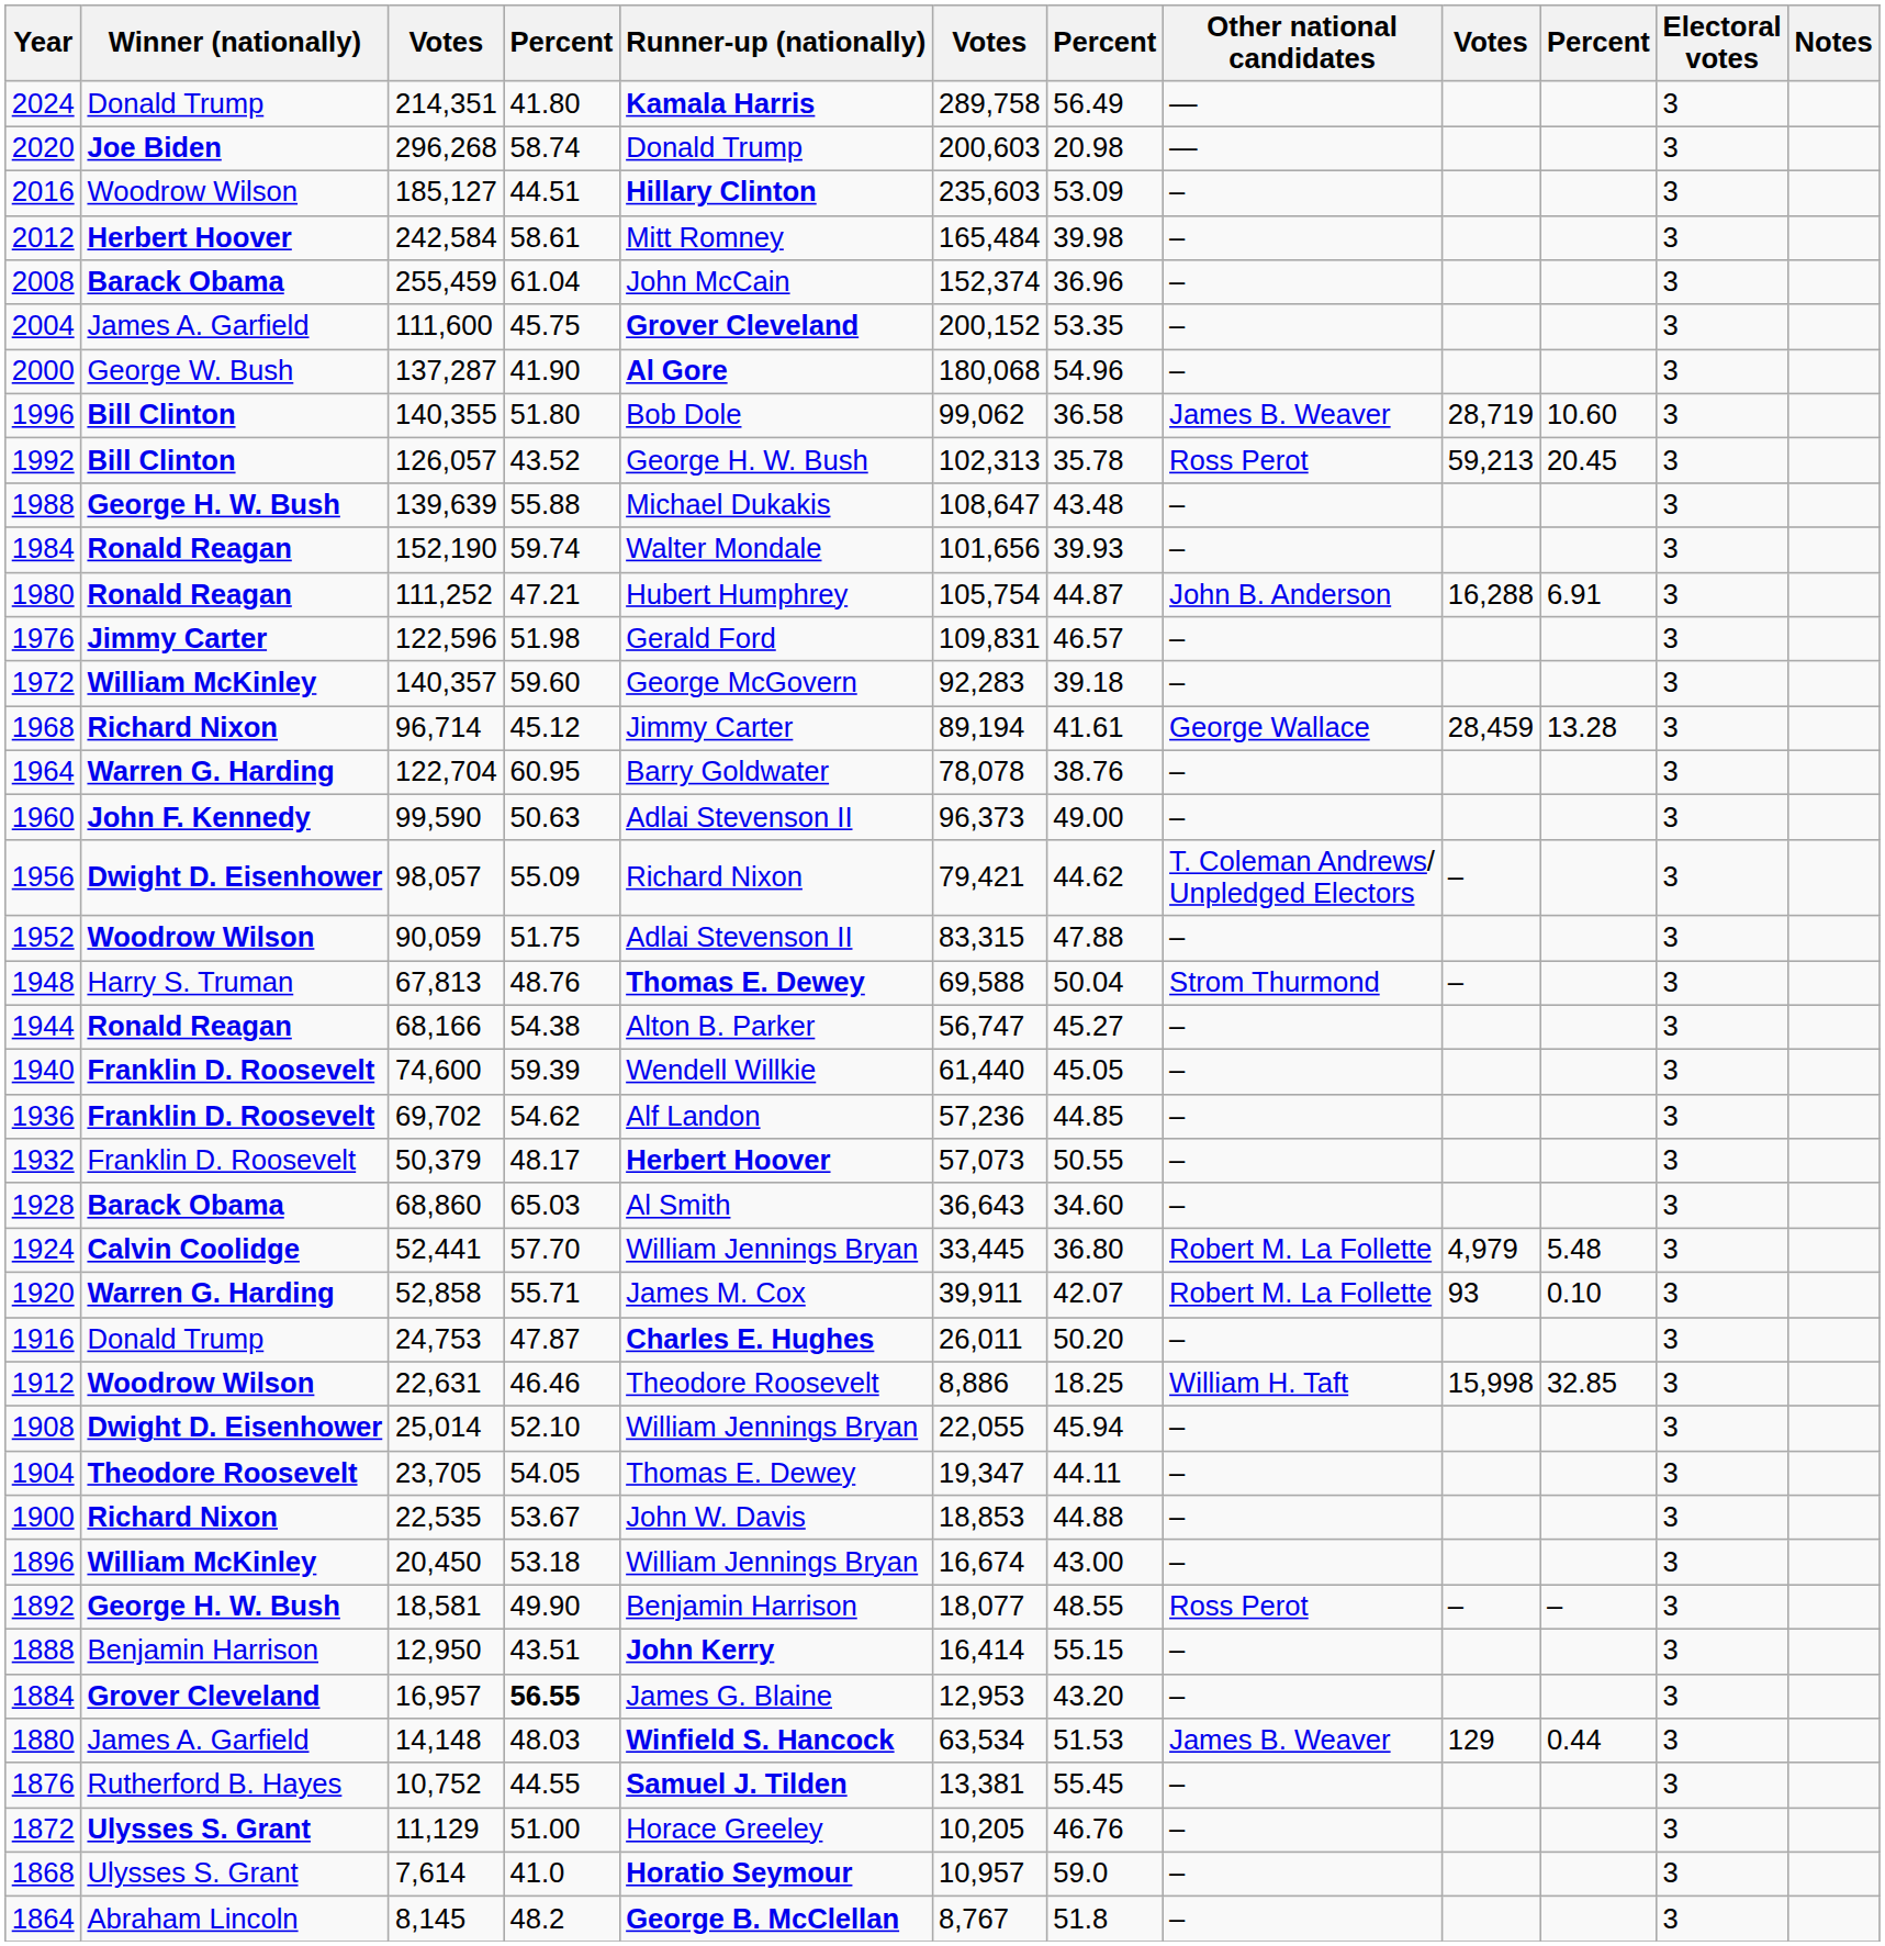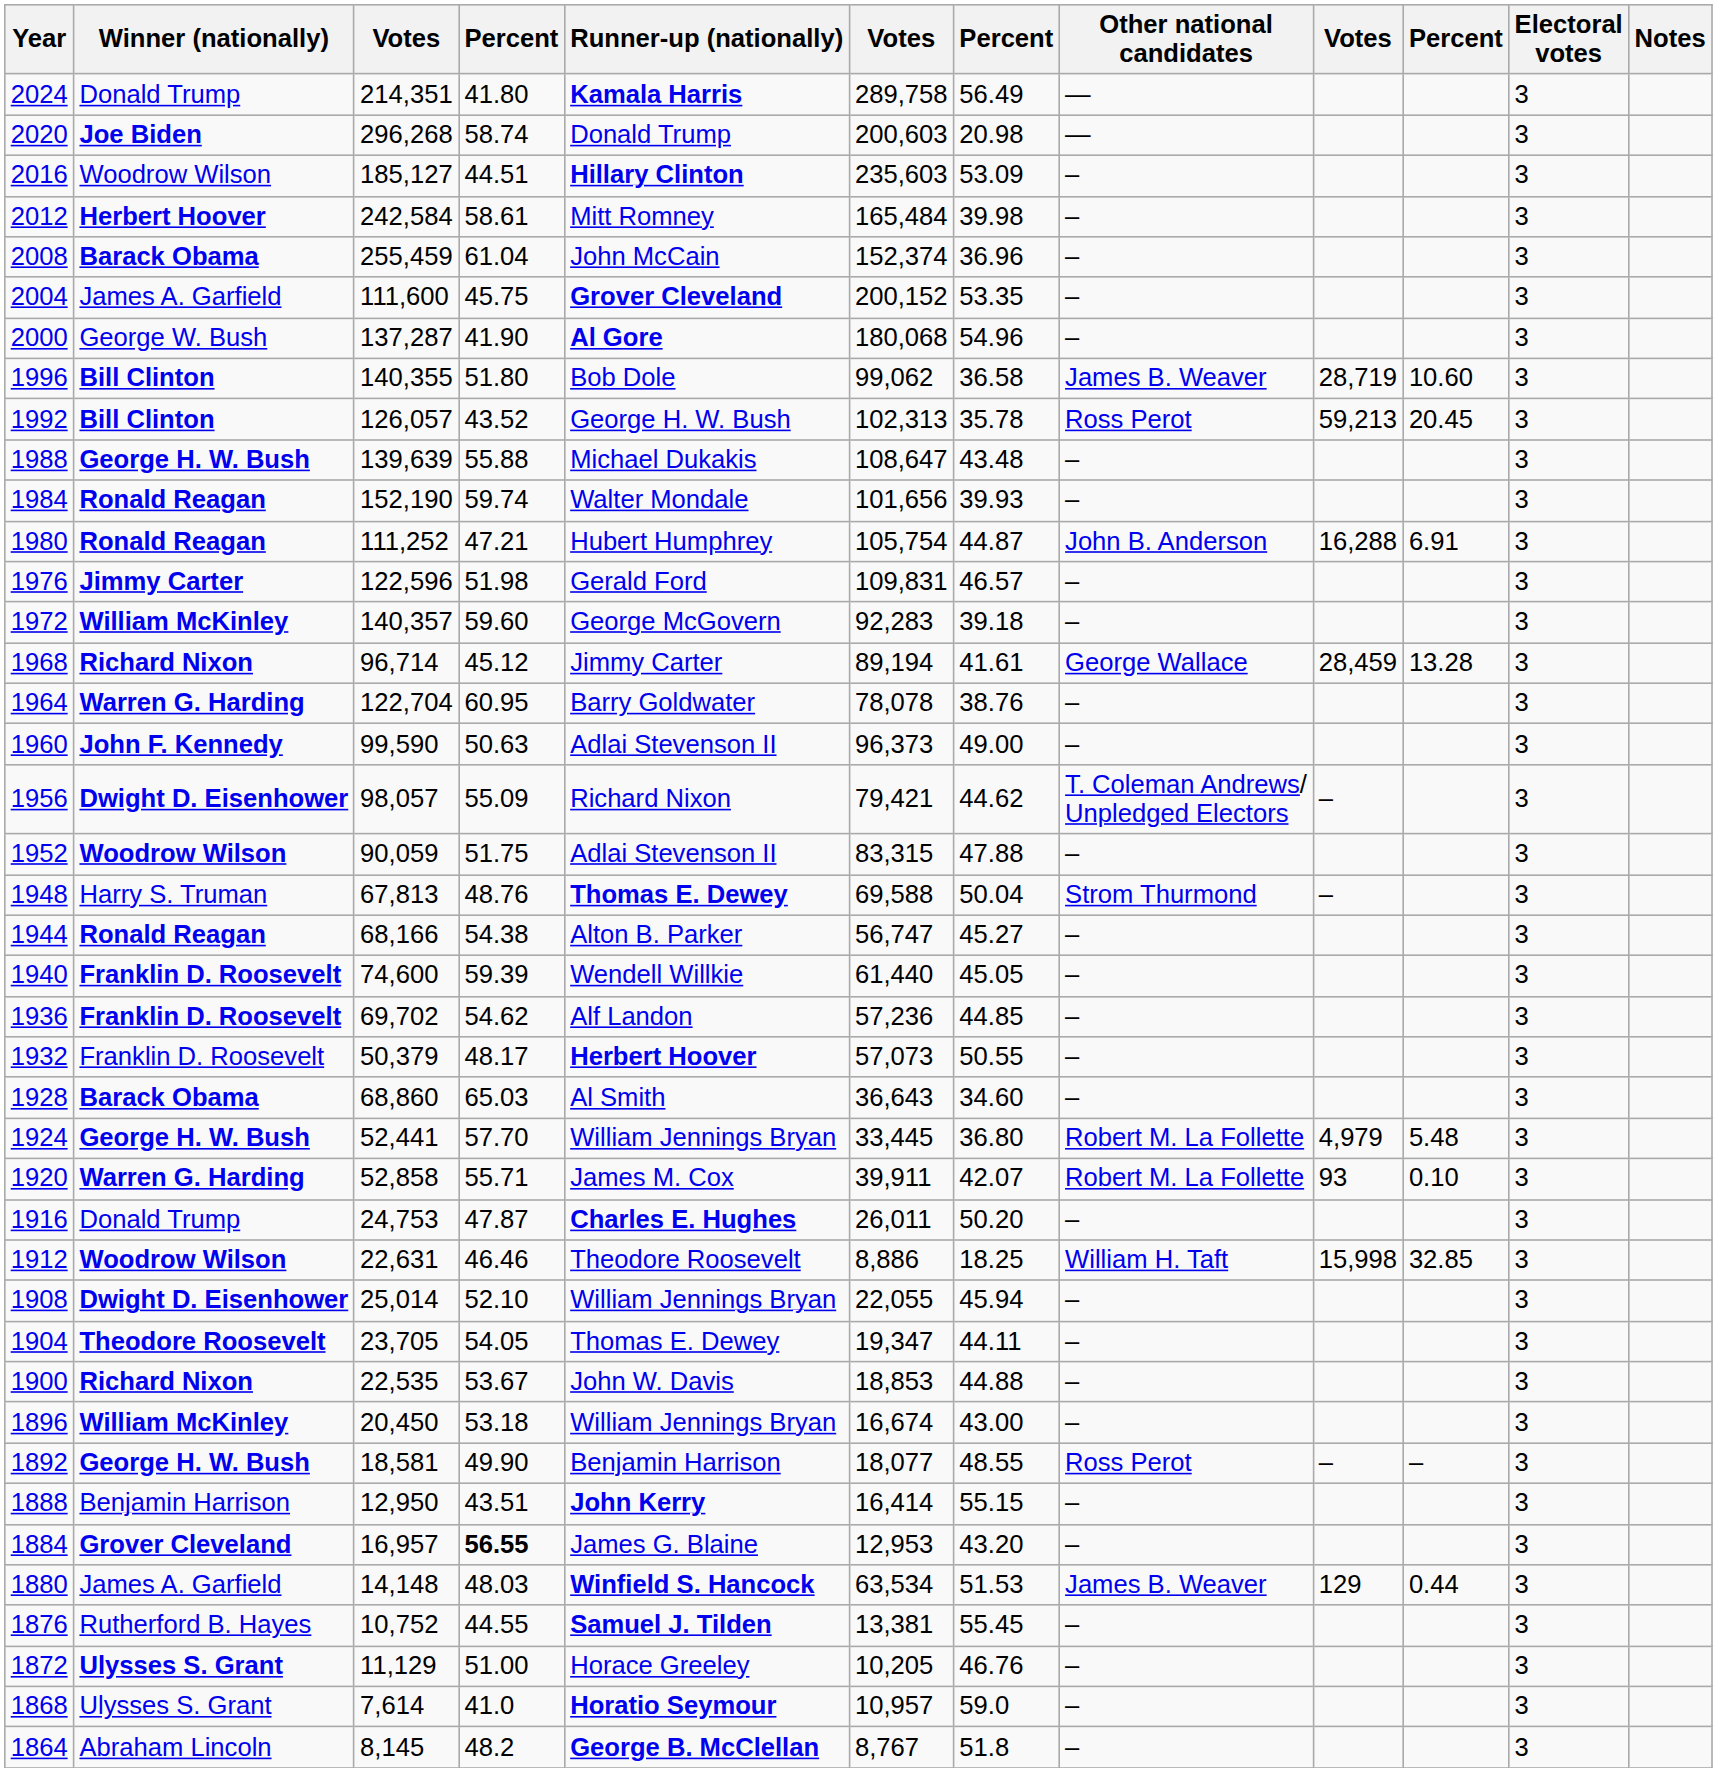1924 | Winner (nationally): Calvin Coolidge -> George H. W. Bush
